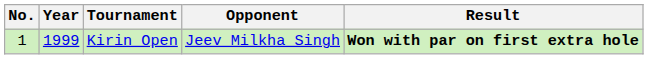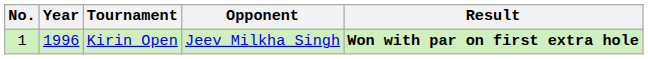Kirin Open | Year: 1999 -> 1996
